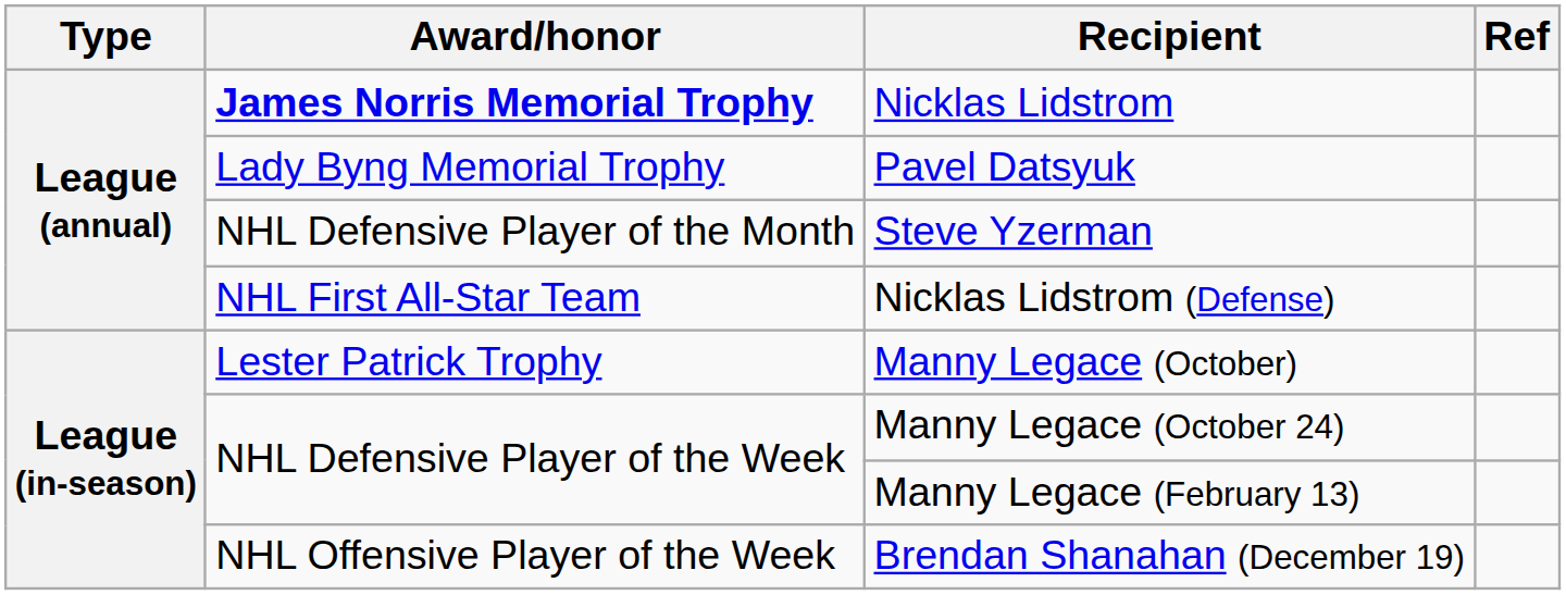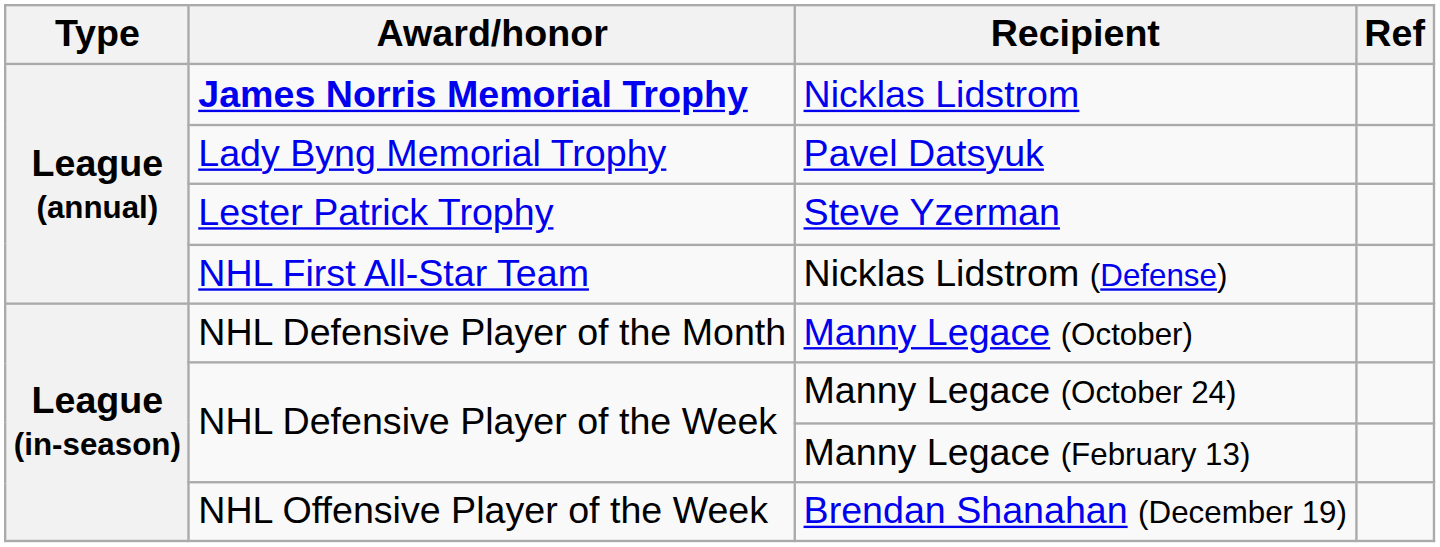Steve Yzerman | Award/honor: NHL Defensive Player of the Month -> Lester Patrick Trophy
Manny Legace (October) | Award/honor: Lester Patrick Trophy -> NHL Defensive Player of the Month
